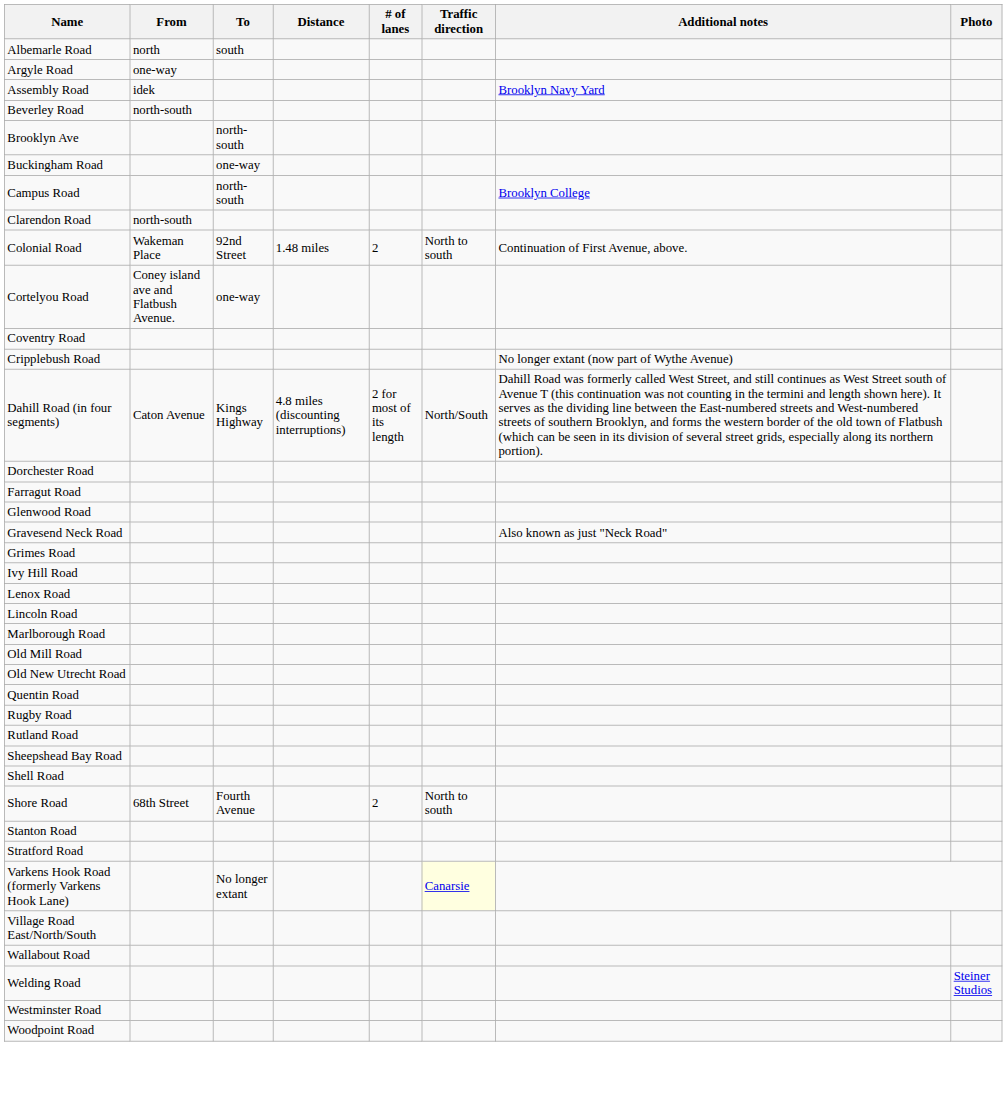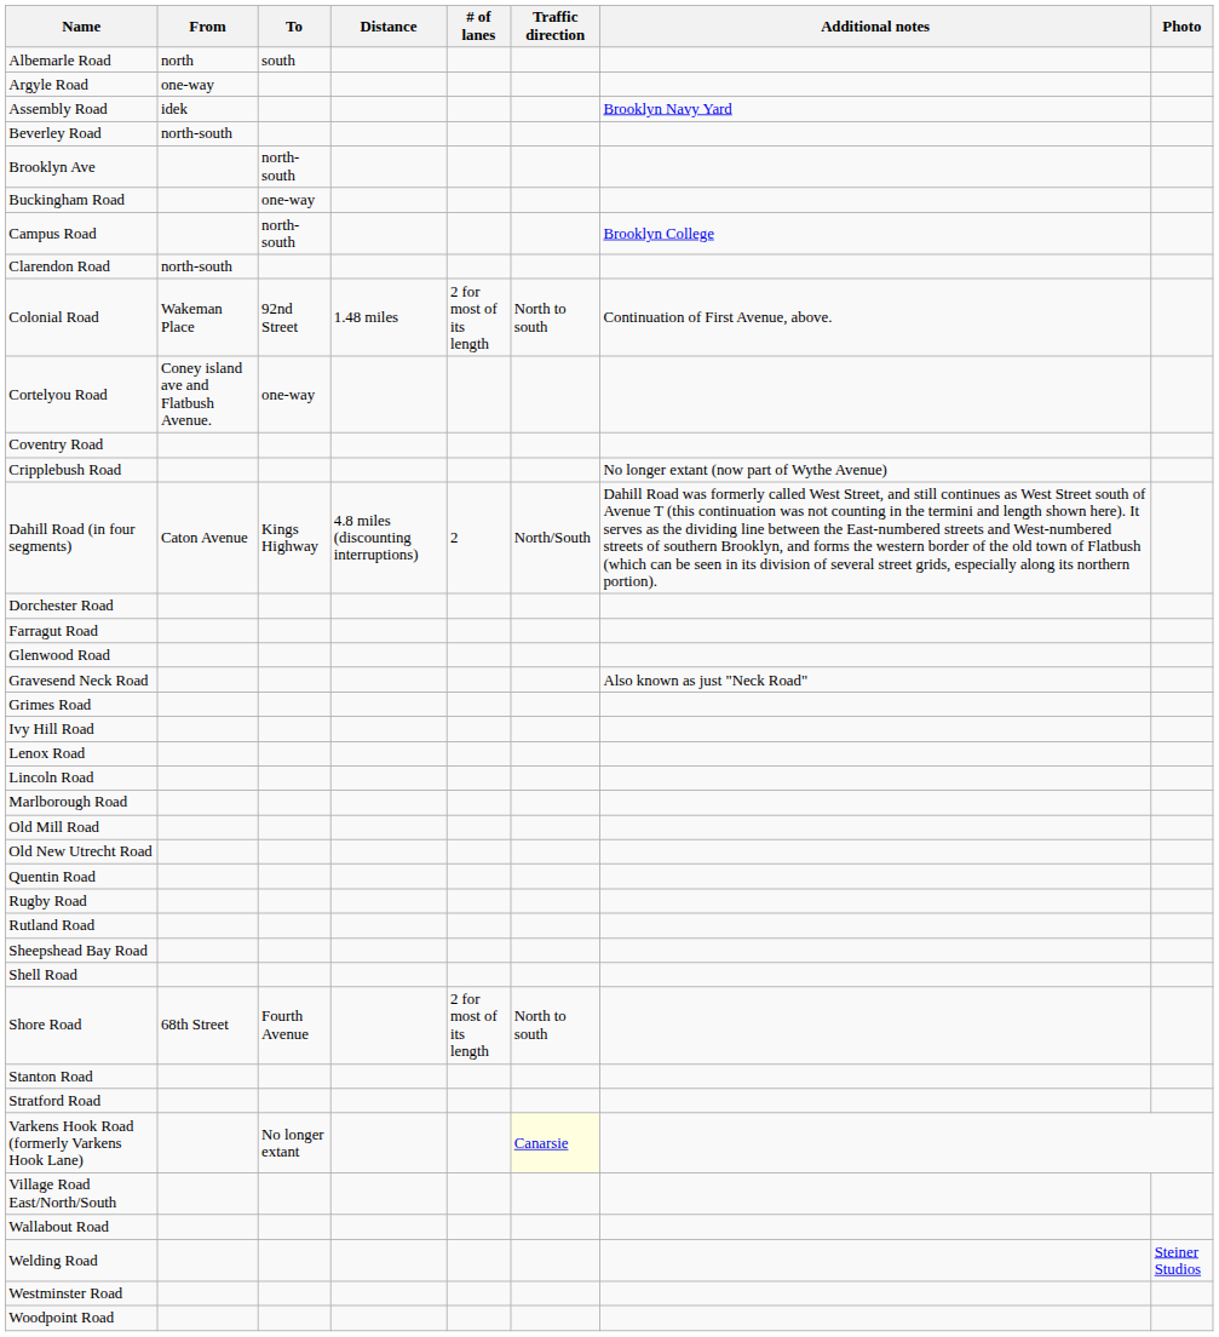Colonial Road | # of lanes: 2 -> 2 for most of its length
Dahill Road (in four segments) | # of lanes: 2 for most of its length -> 2
Shore Road | # of lanes: 2 -> 2 for most of its length
